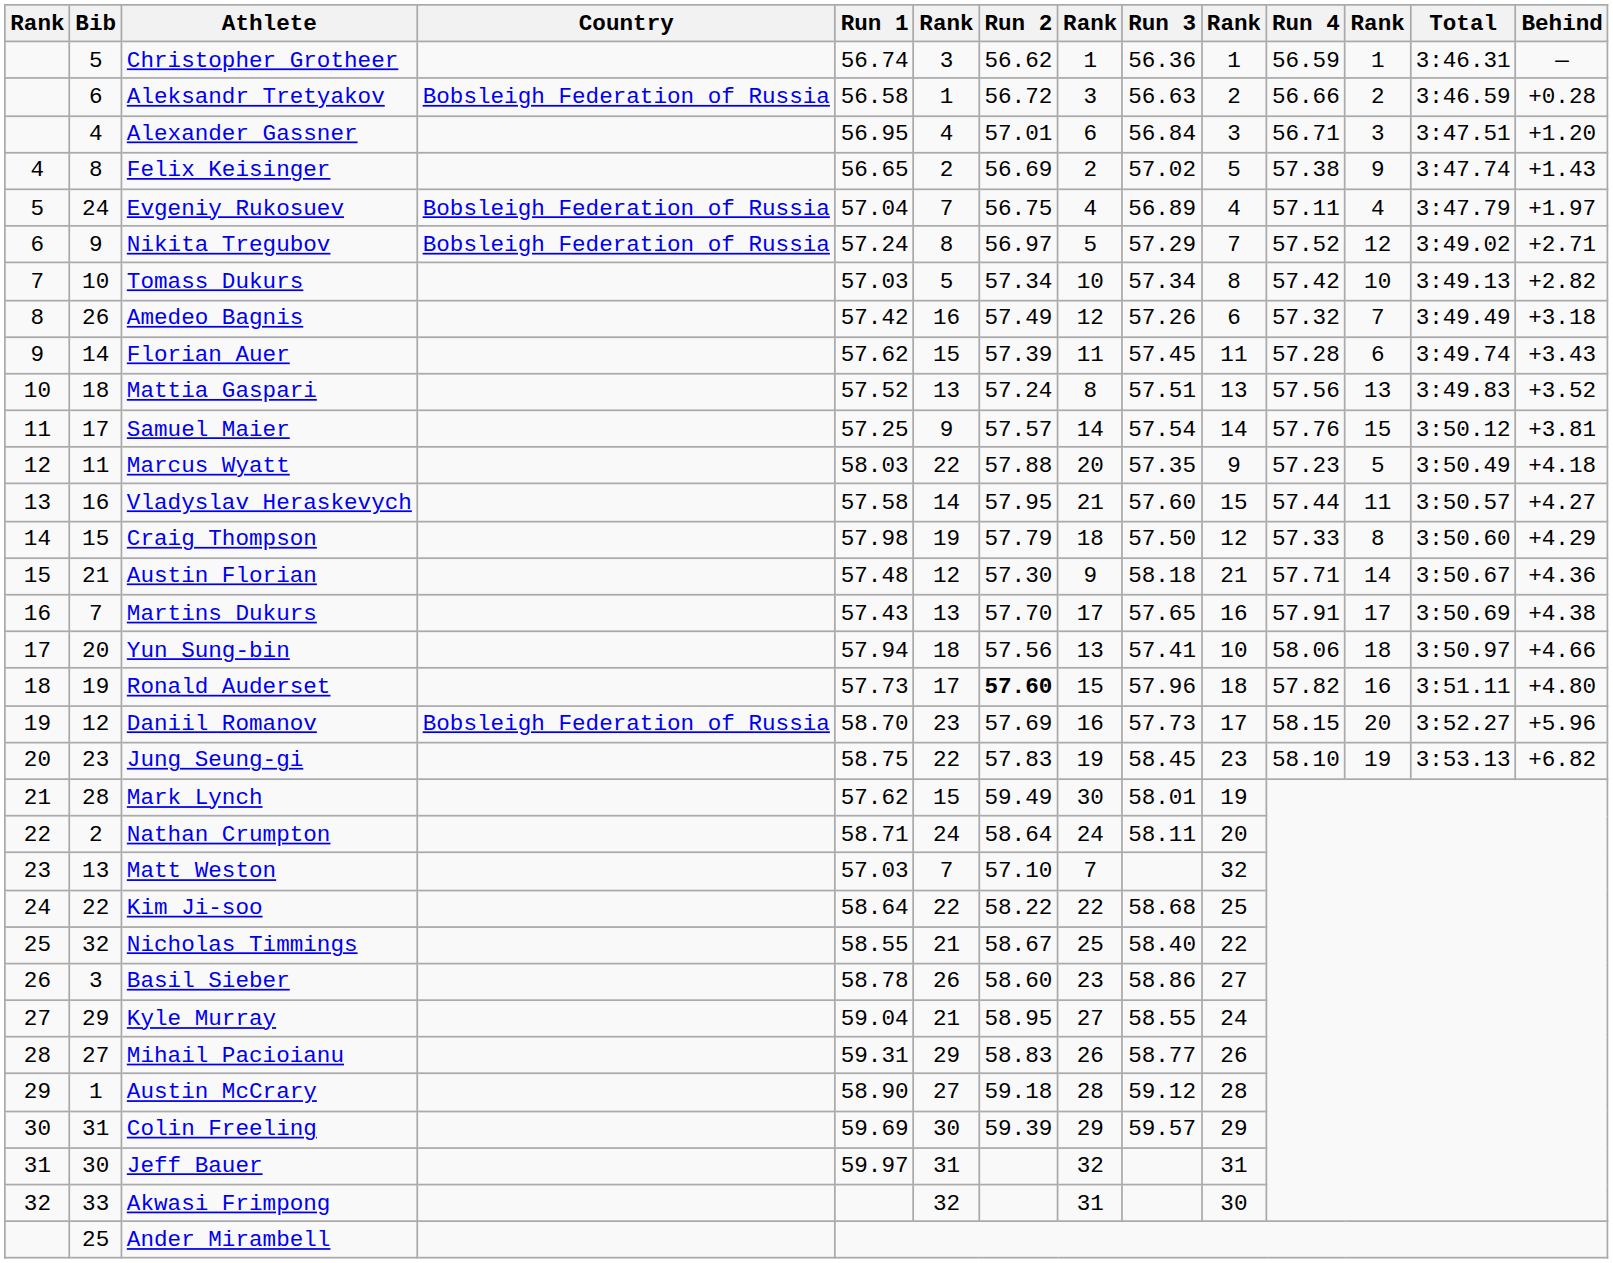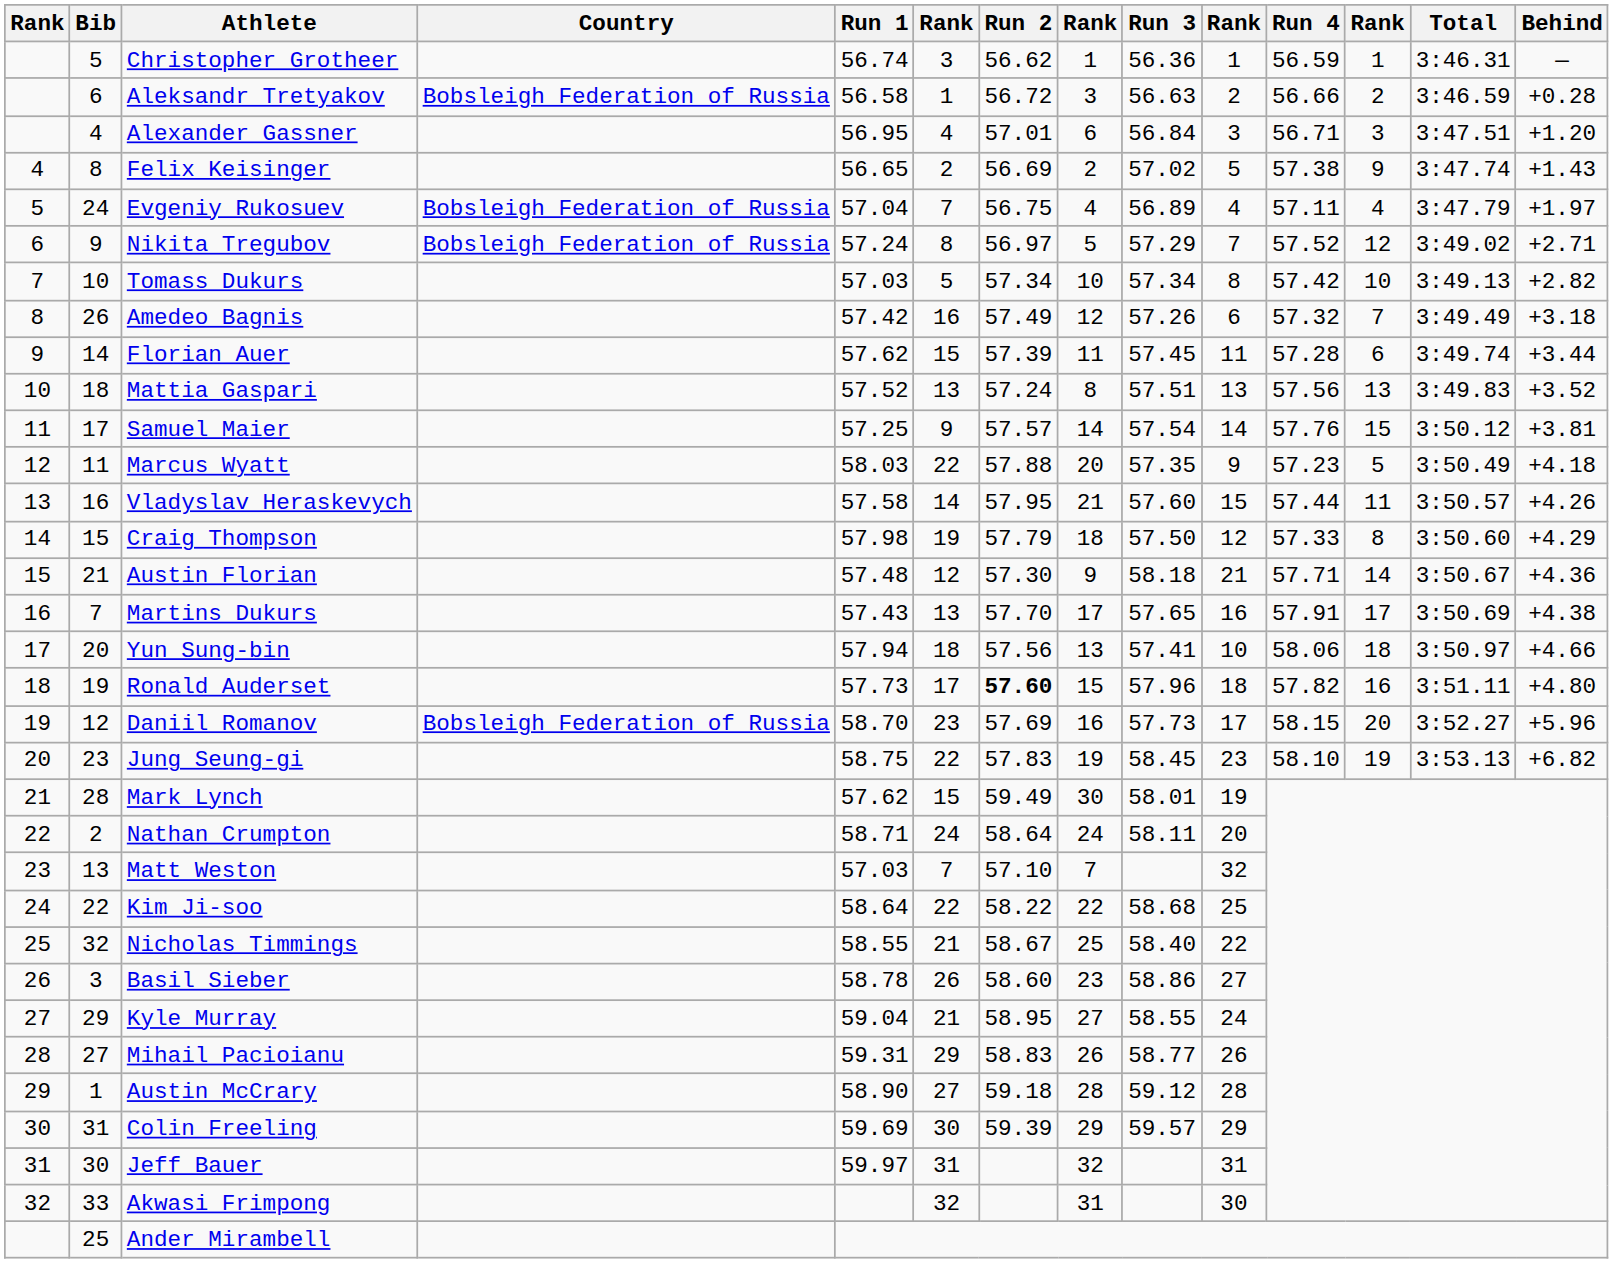Florian Auer | Behind: +3.43 -> +3.44
Vladyslav Heraskevych | Behind: +4.27 -> +4.26
